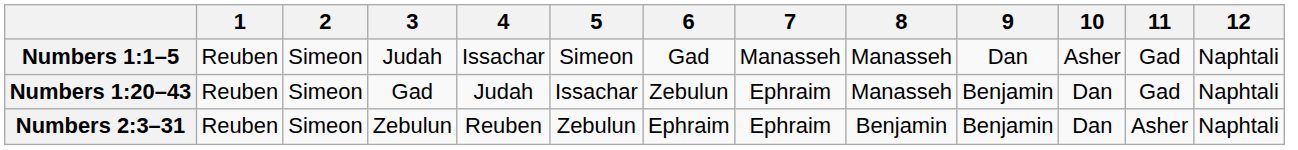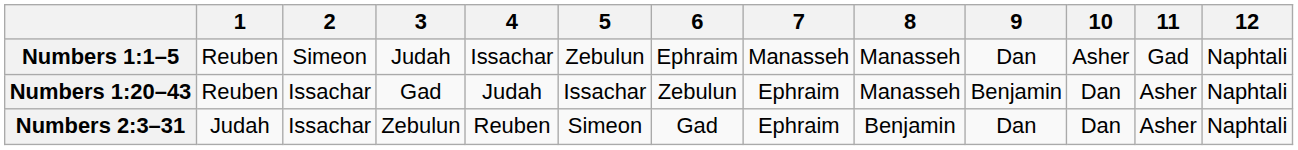Numbers 1:1–5 | 5: Simeon -> Zebulun
Numbers 1:1–5 | 6: Gad -> Ephraim
Numbers 1:20–43 | 2: Simeon -> Issachar
Numbers 1:20–43 | 11: Gad -> Asher
Numbers 2:3–31 | 1: Reuben -> Judah
Numbers 2:3–31 | 2: Simeon -> Issachar
Numbers 2:3–31 | 5: Zebulun -> Simeon
Numbers 2:3–31 | 6: Ephraim -> Gad
Numbers 2:3–31 | 9: Benjamin -> Dan
